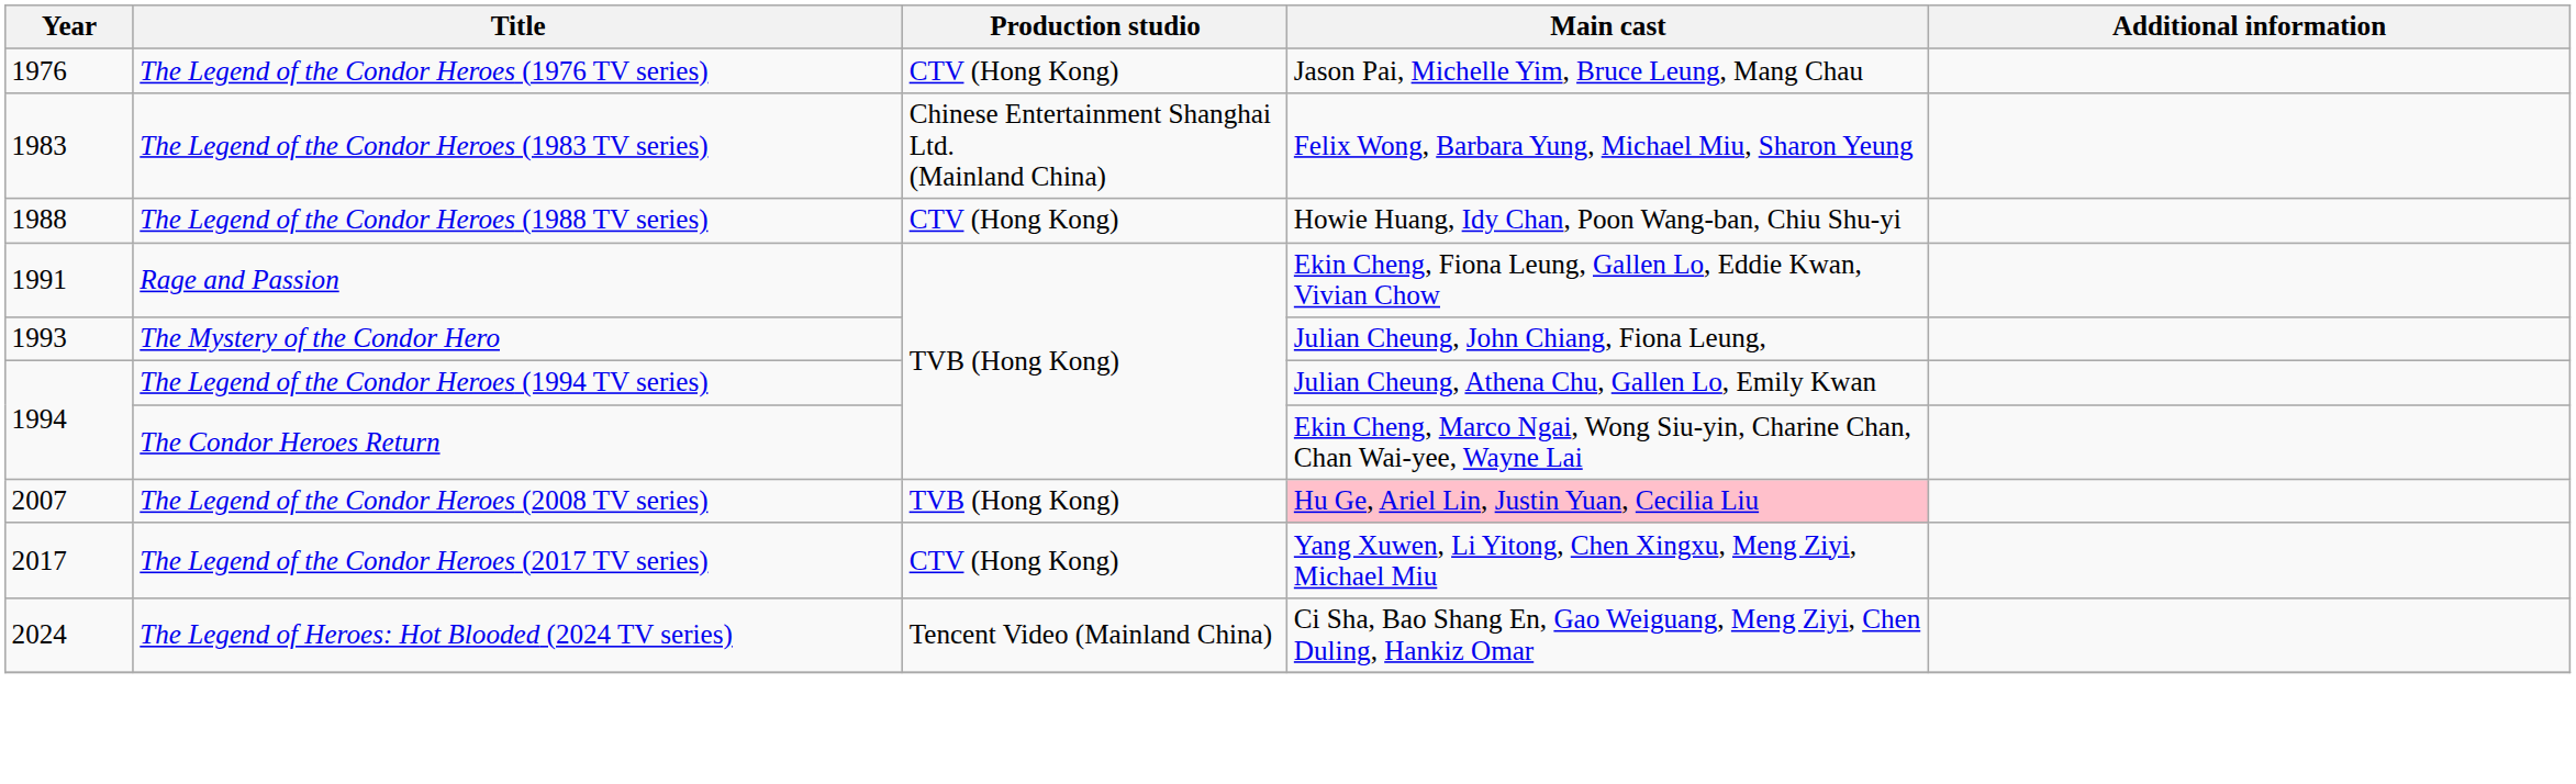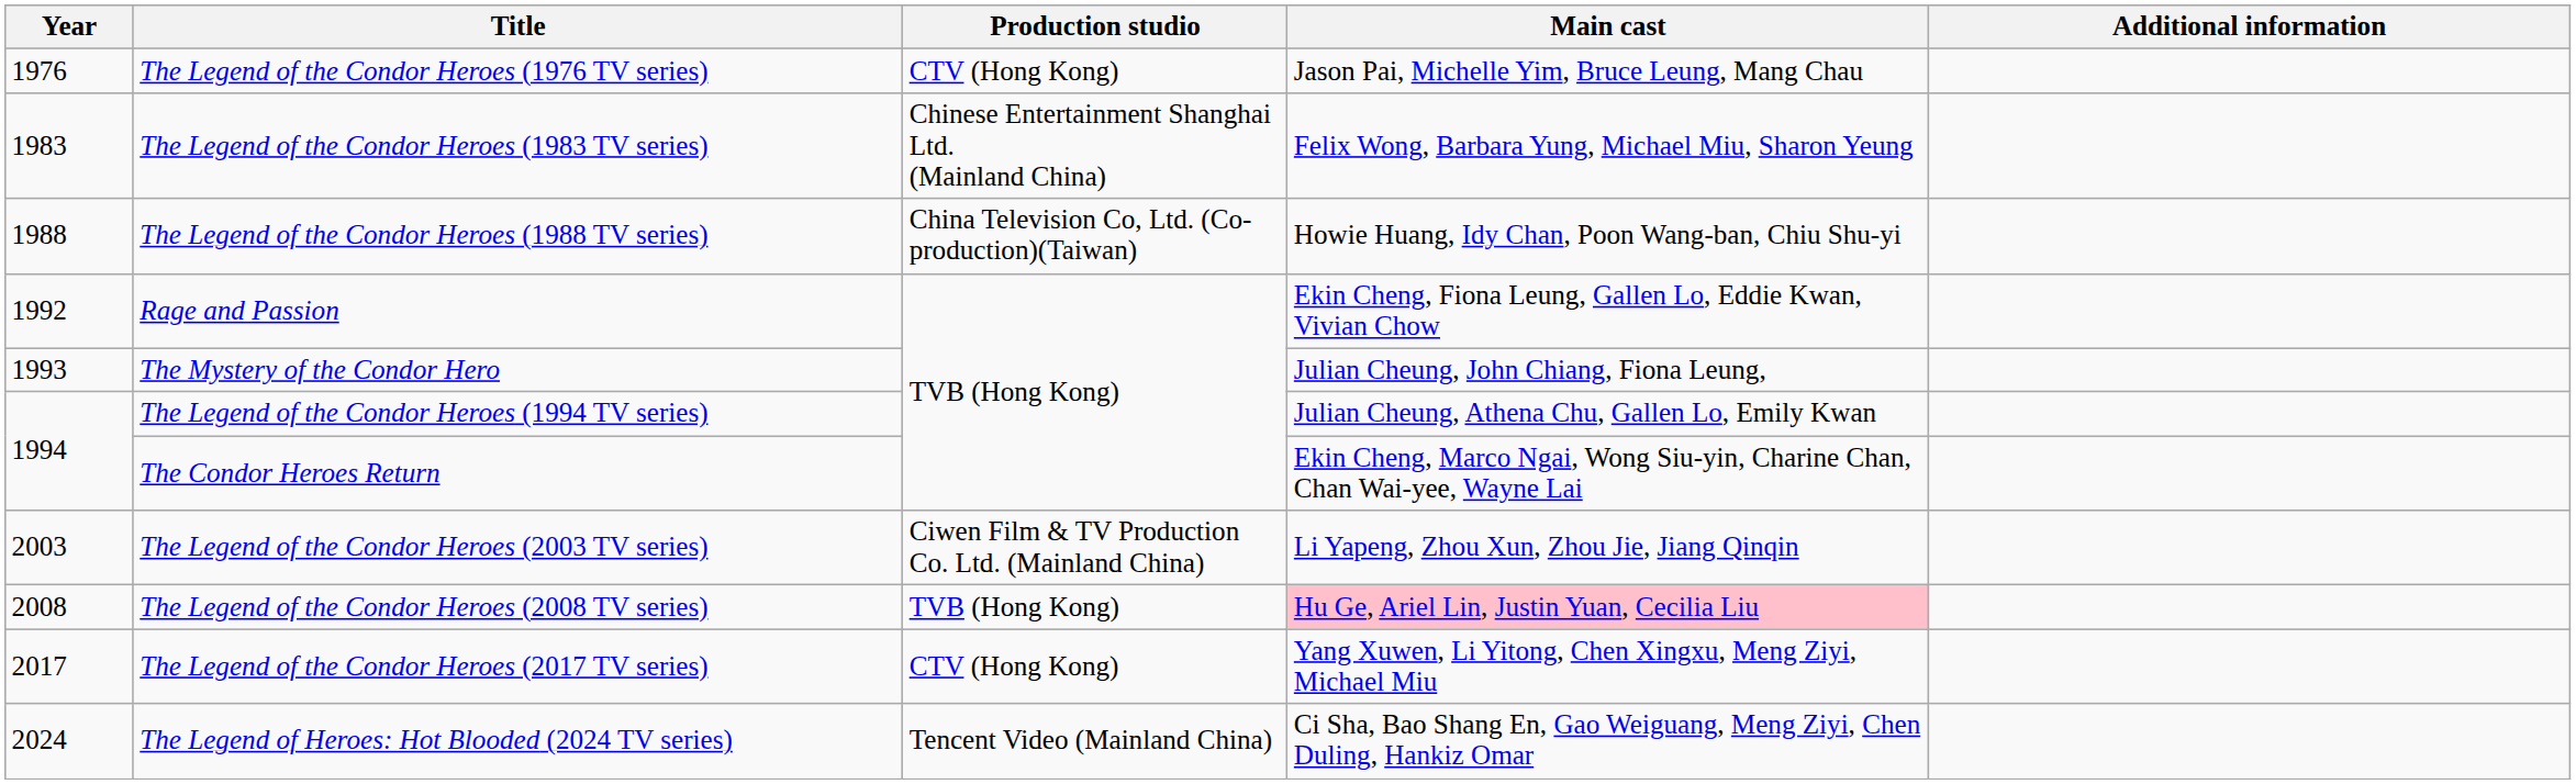The Legend of the Condor Heroes (1988 TV series) | Production studio: CTV (Hong Kong) -> China Television Co, Ltd. (Co-production)(Taiwan)
Rage and Passion | Year: 1991 -> 1992
+ row: 2003 | The Legend of the Condor Heroes (2003 TV series) | Ciwen Film & TV Production Co. Ltd. (Mainland China) | Li Yapeng, Zhou Xun, Zhou Jie, Jiang Qinqin
The Legend of the Condor Heroes (2008 TV series) | Year: 2007 -> 2008
